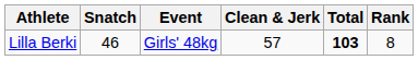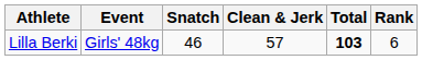columns swapped: Event <-> Snatch
Lilla Berki | Rank: 8 -> 6
